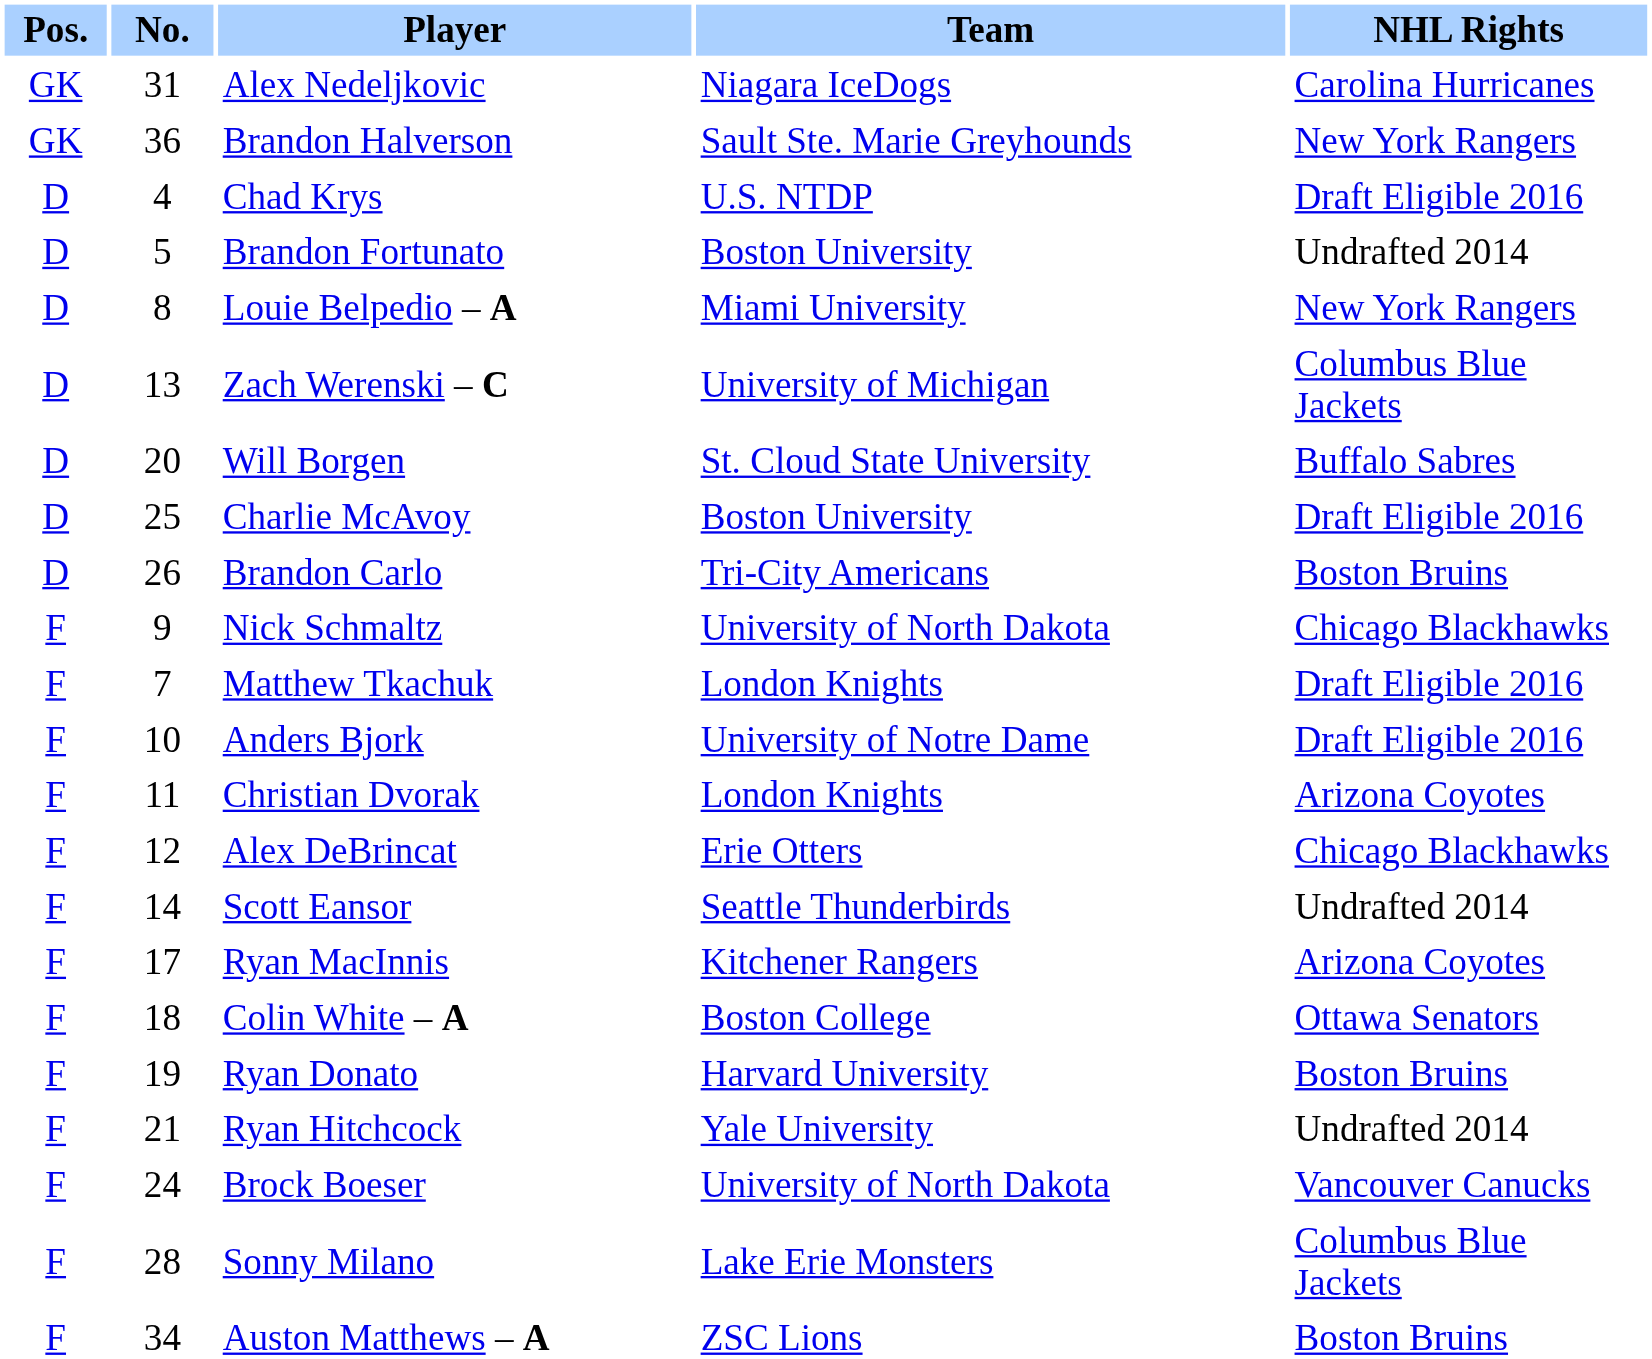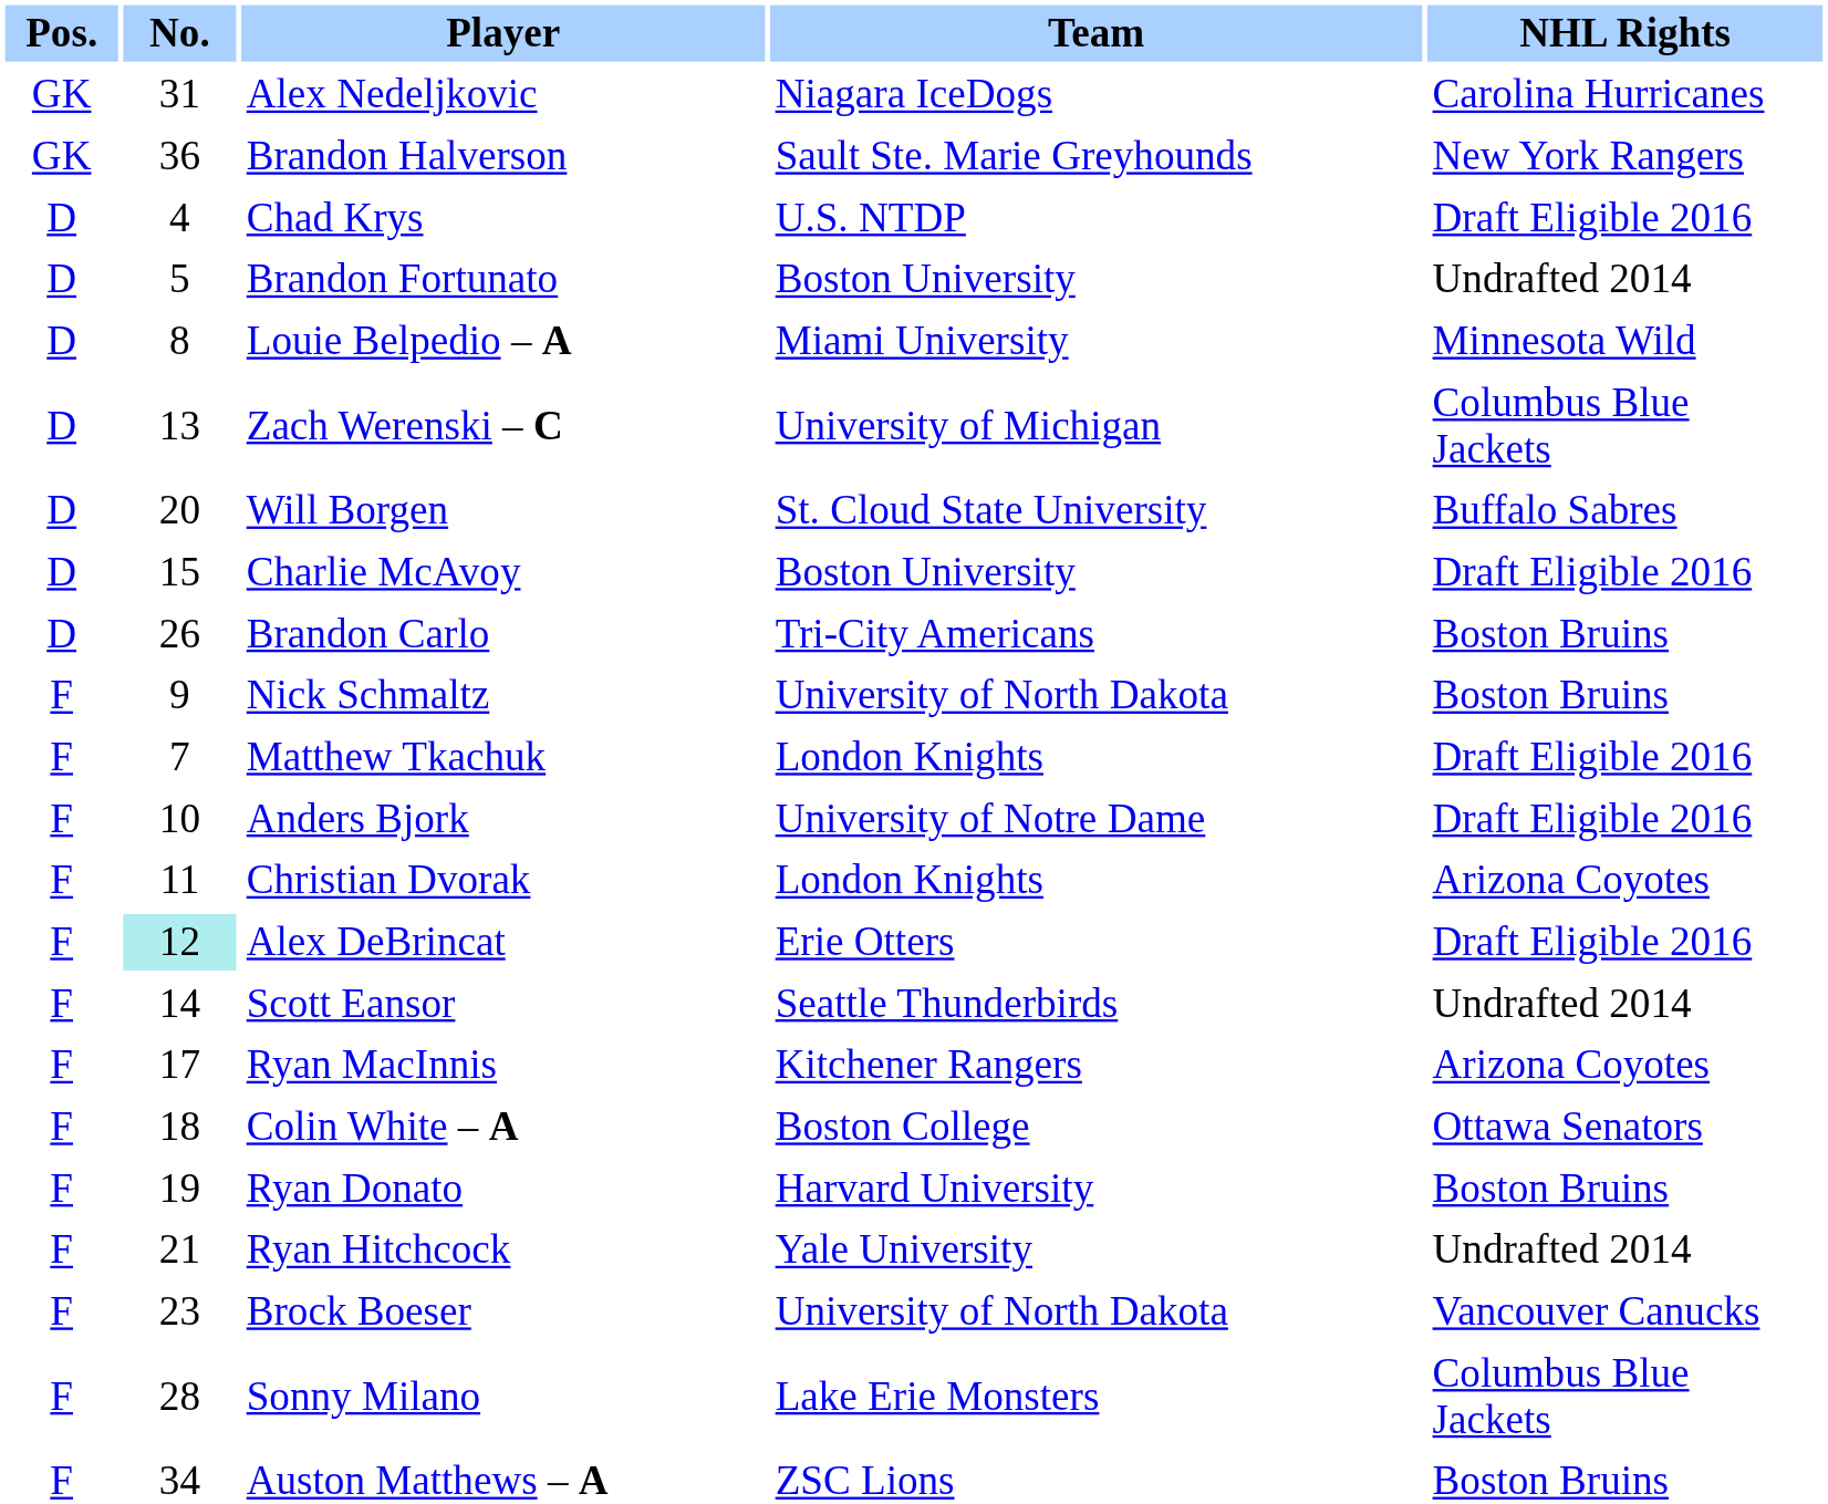Louie Belpedio – A | NHL Rights: New York Rangers -> Minnesota Wild
Charlie McAvoy | No.: 25 -> 15
Nick Schmaltz | NHL Rights: Chicago Blackhawks -> Boston Bruins
Alex DeBrincat | No.: no background -> paleturquoise background
Alex DeBrincat | NHL Rights: Chicago Blackhawks -> Draft Eligible 2016
Brock Boeser | No.: 24 -> 23
